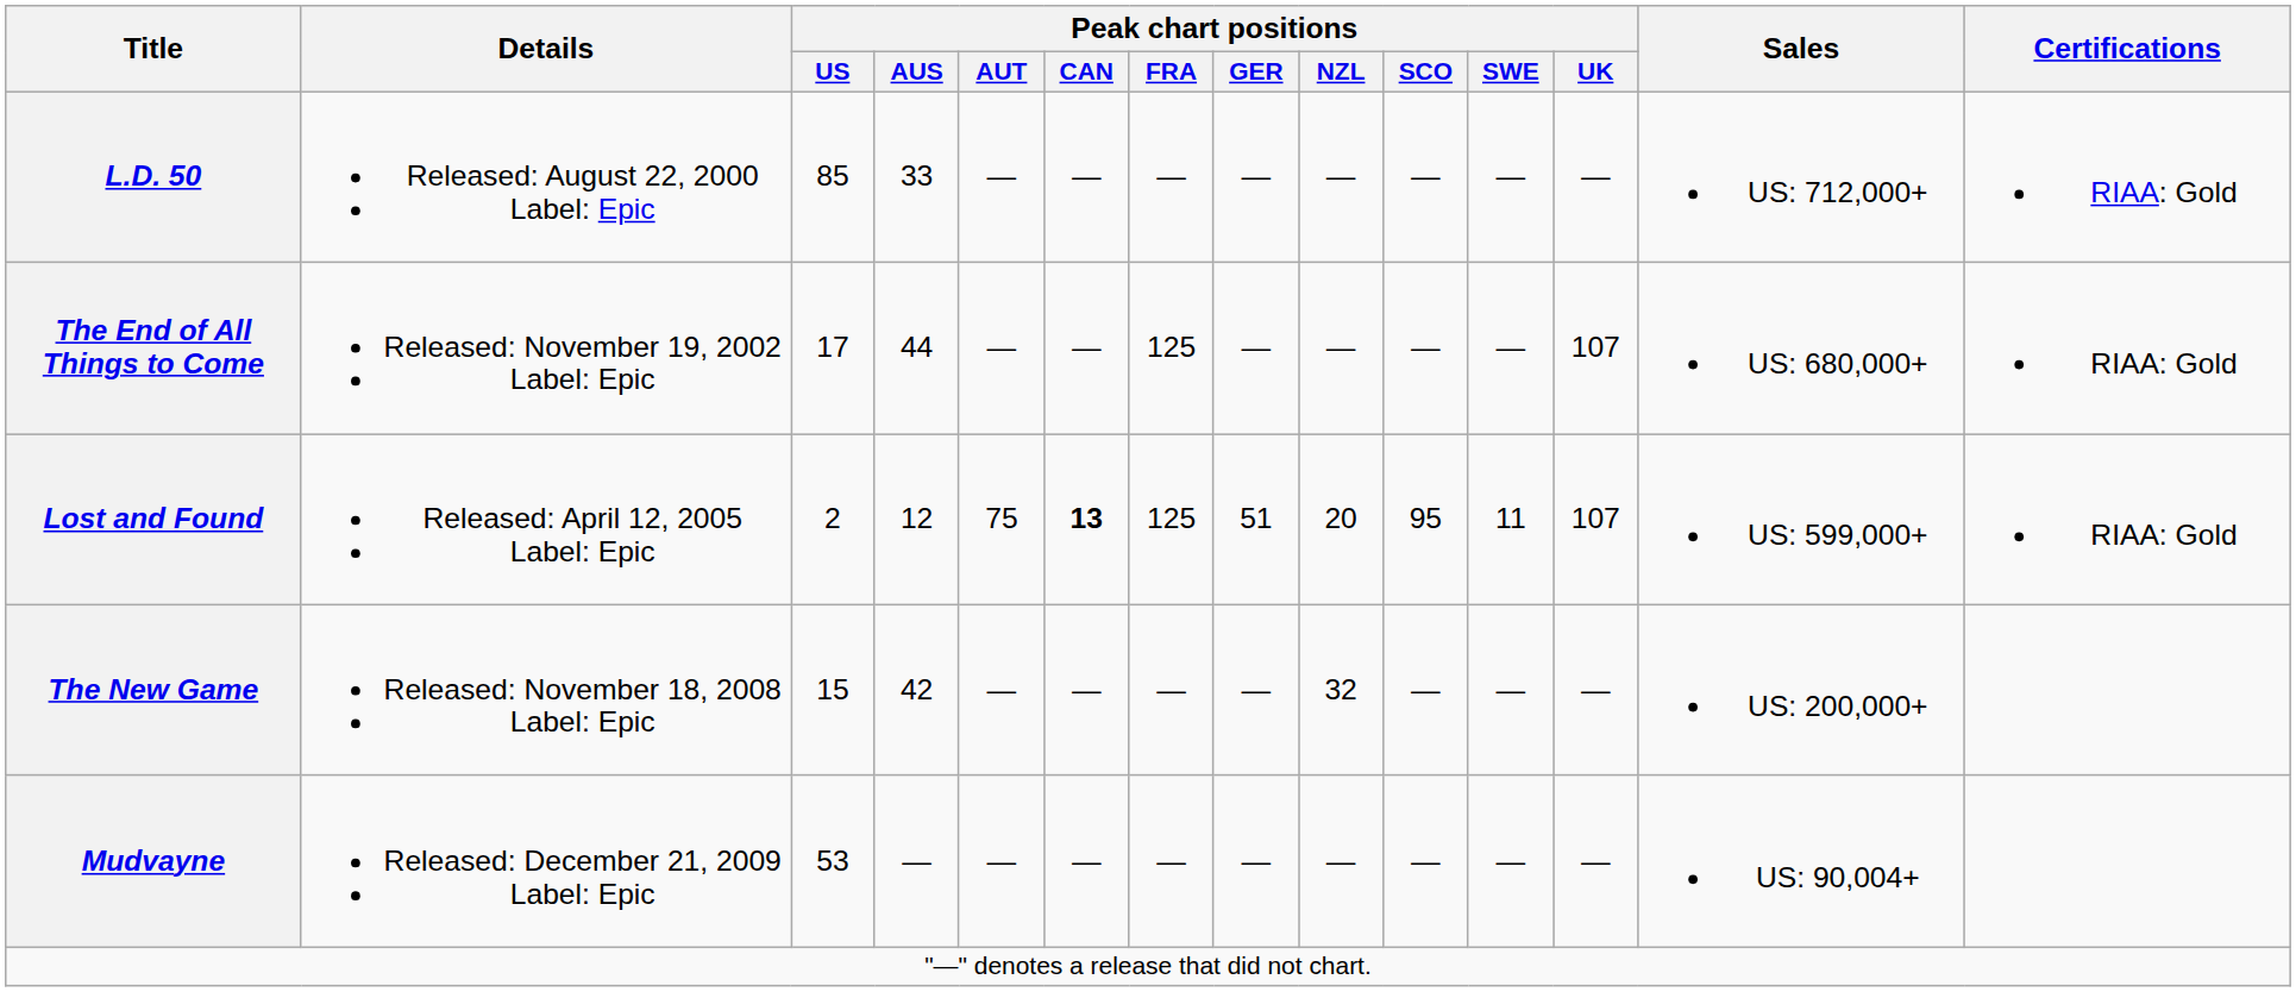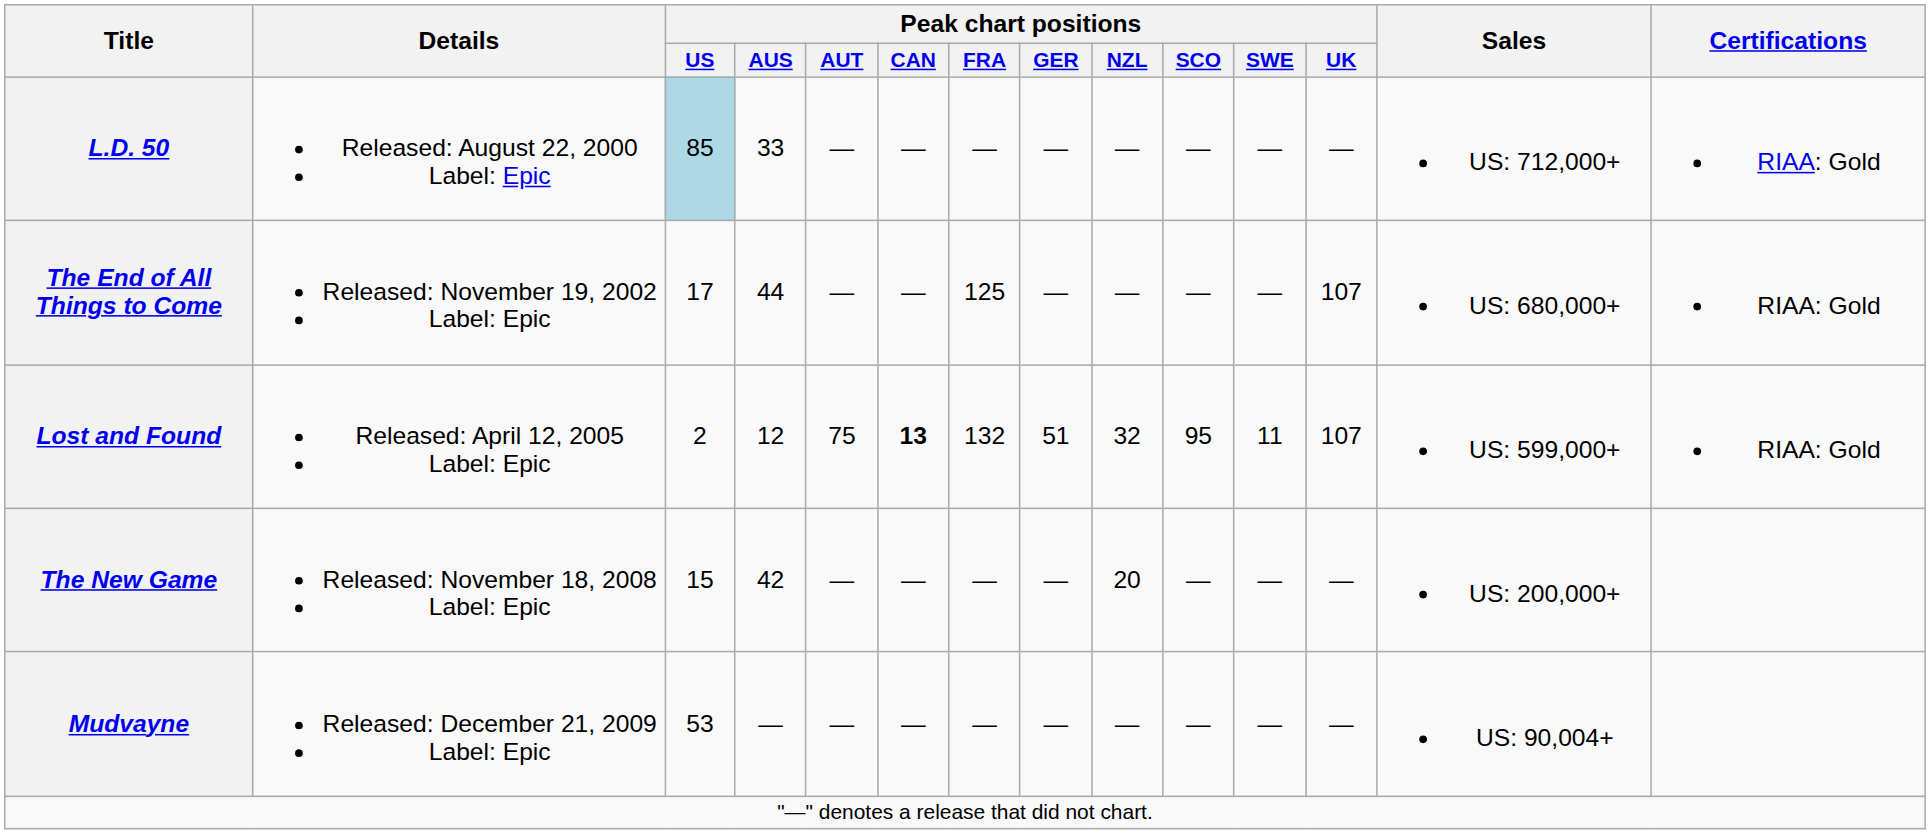L.D. 50 | Peak chart positions / US: no background -> lightblue background
Lost and Found | Peak chart positions / FRA: 125 -> 132
Lost and Found | Peak chart positions / NZL: 20 -> 32
The New Game | Peak chart positions / NZL: 32 -> 20
